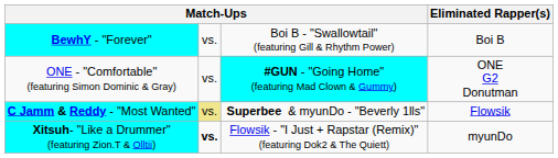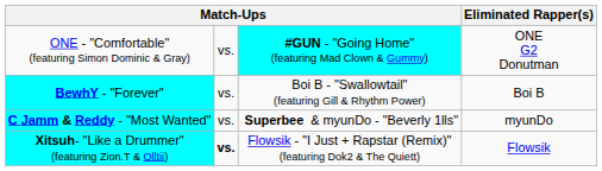rows swapped: ONE - "Comfortable" (featuring Simon Dominic & Gray) <-> BewhY - "Forever"
C Jamm & Reddy - "Most Wanted" | column 2: khaki background -> no background
C Jamm & Reddy - "Most Wanted" | Eliminated Rapper(s): Flowsik -> myunDo
Xitsuh- "Like a Drummer" (featuring Zion.T & Olltii) | Eliminated Rapper(s): myunDo -> Flowsik
